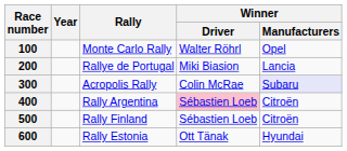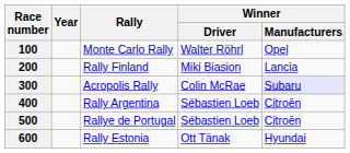200 | Rally: Rallye de Portugal -> Rally Finland
400 | Winner / Driver: pink background -> no background
500 | Rally: Rally Finland -> Rallye de Portugal
